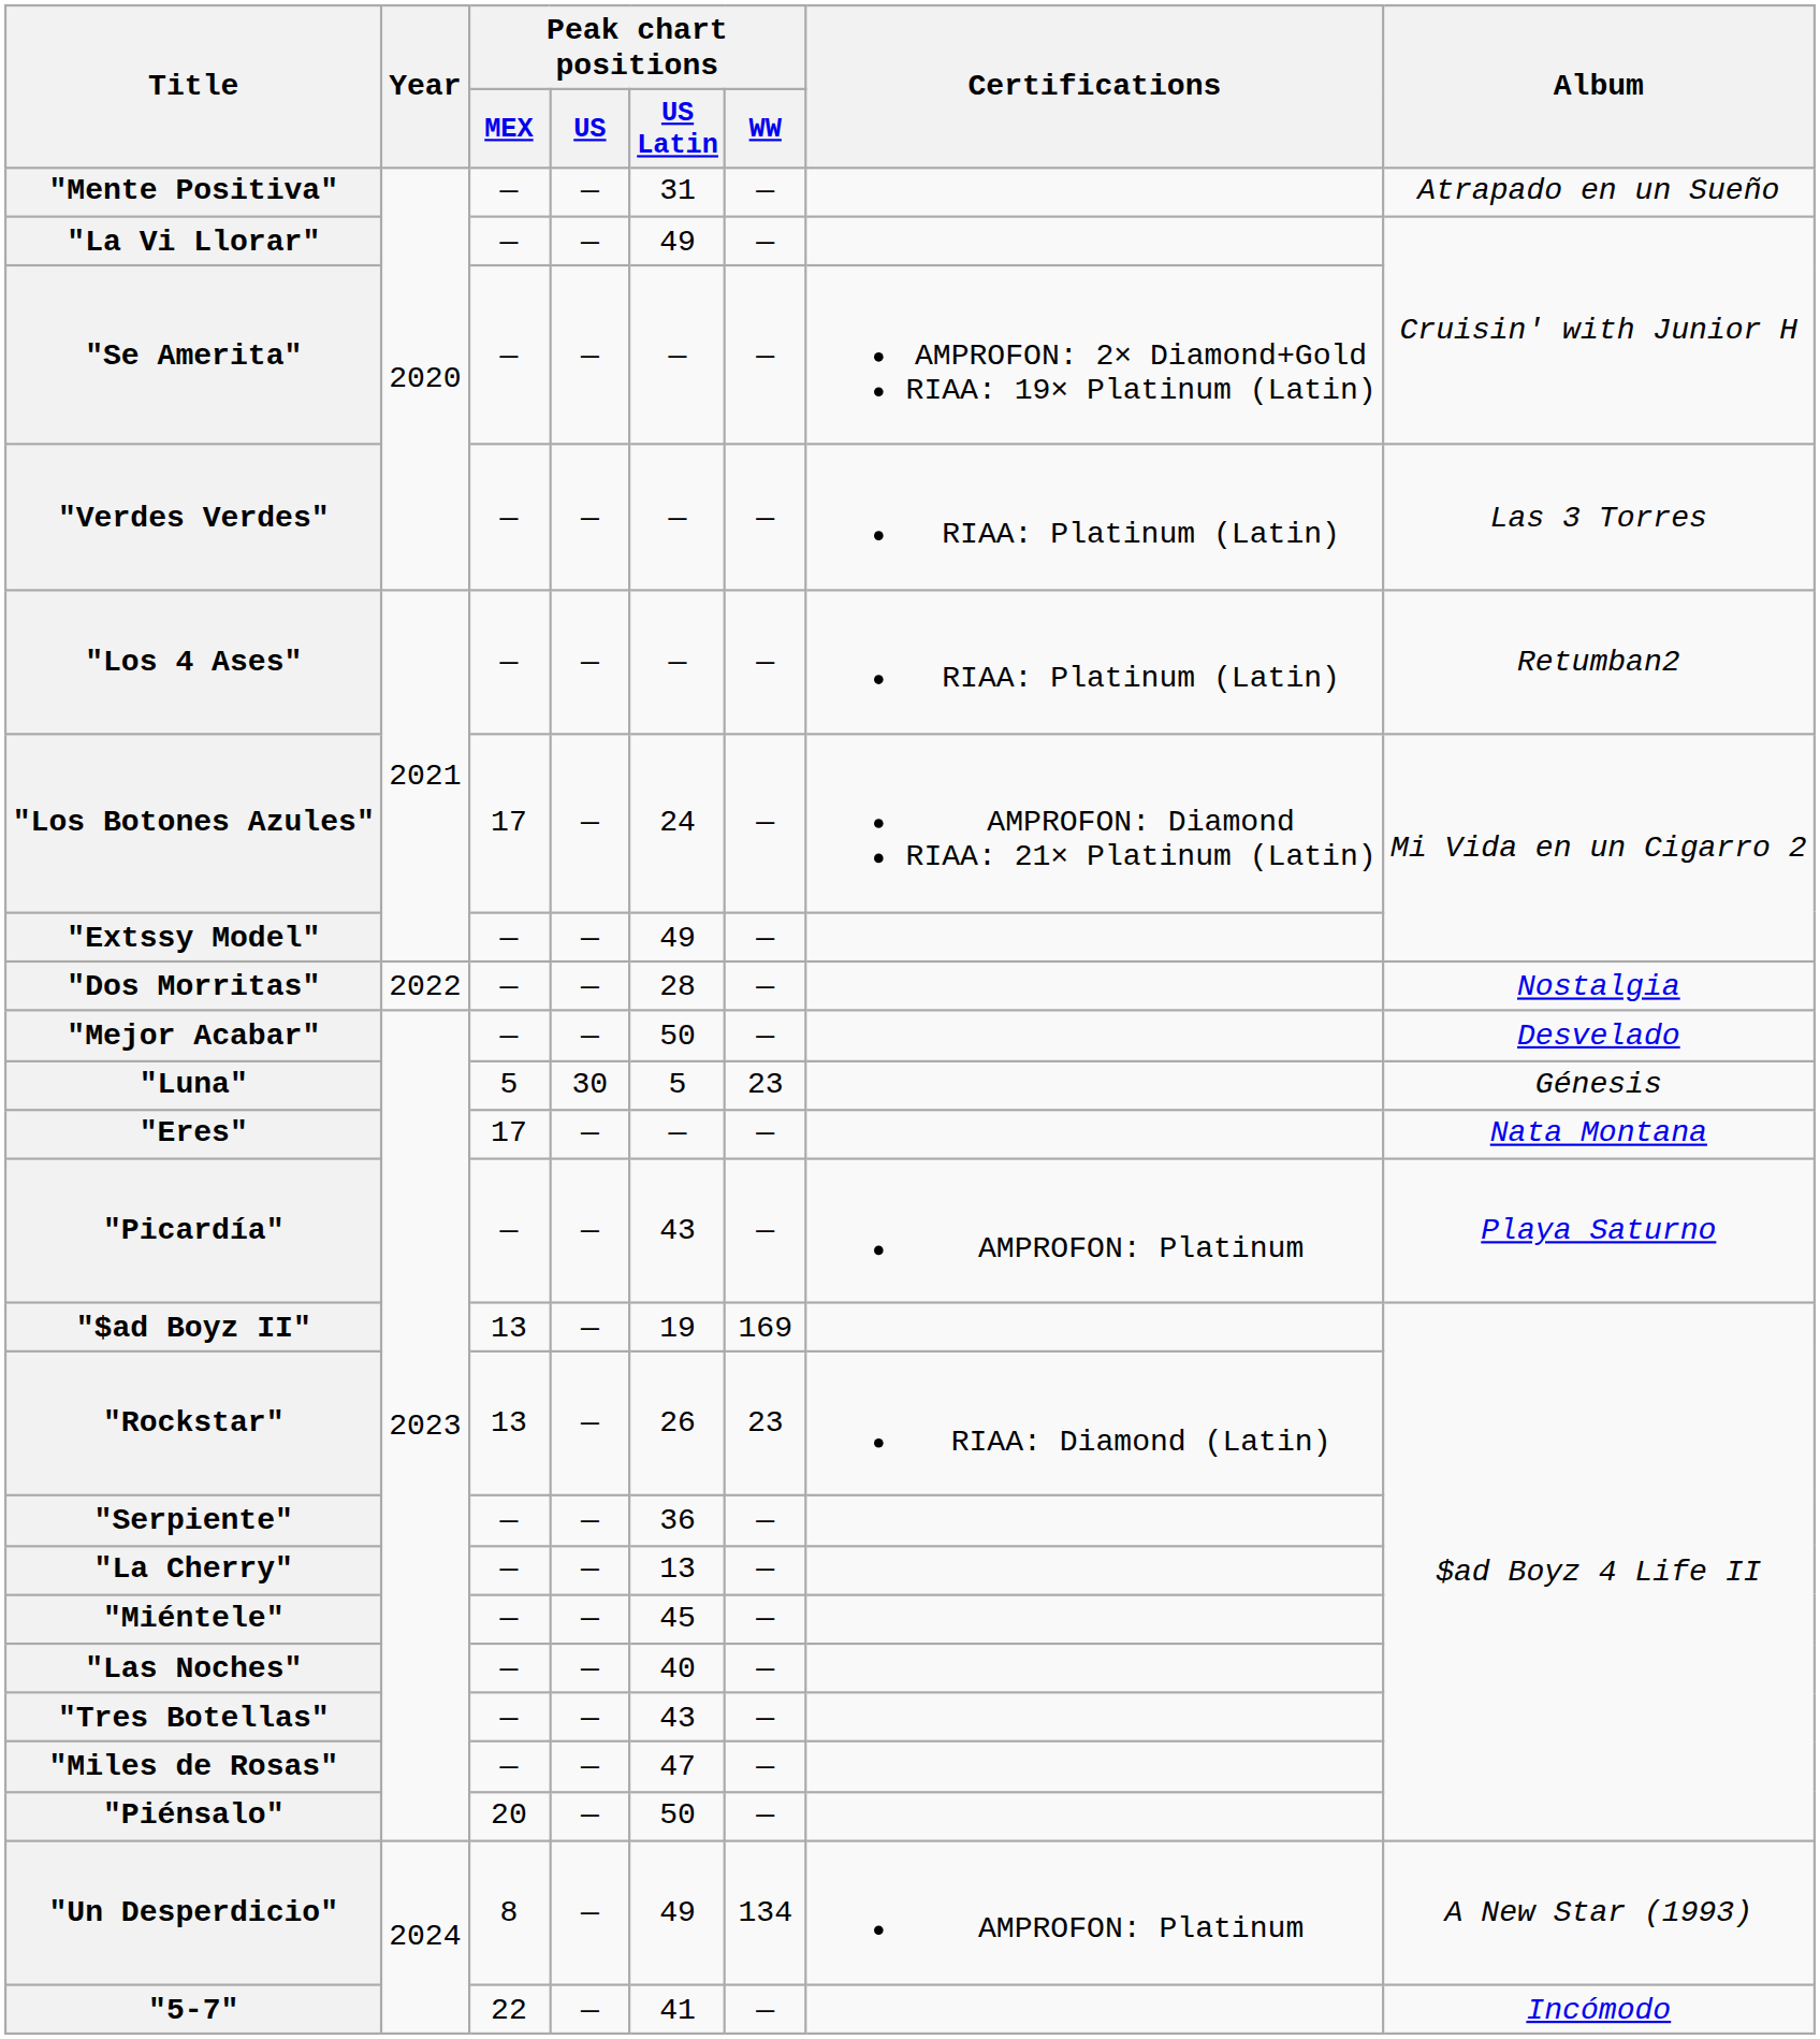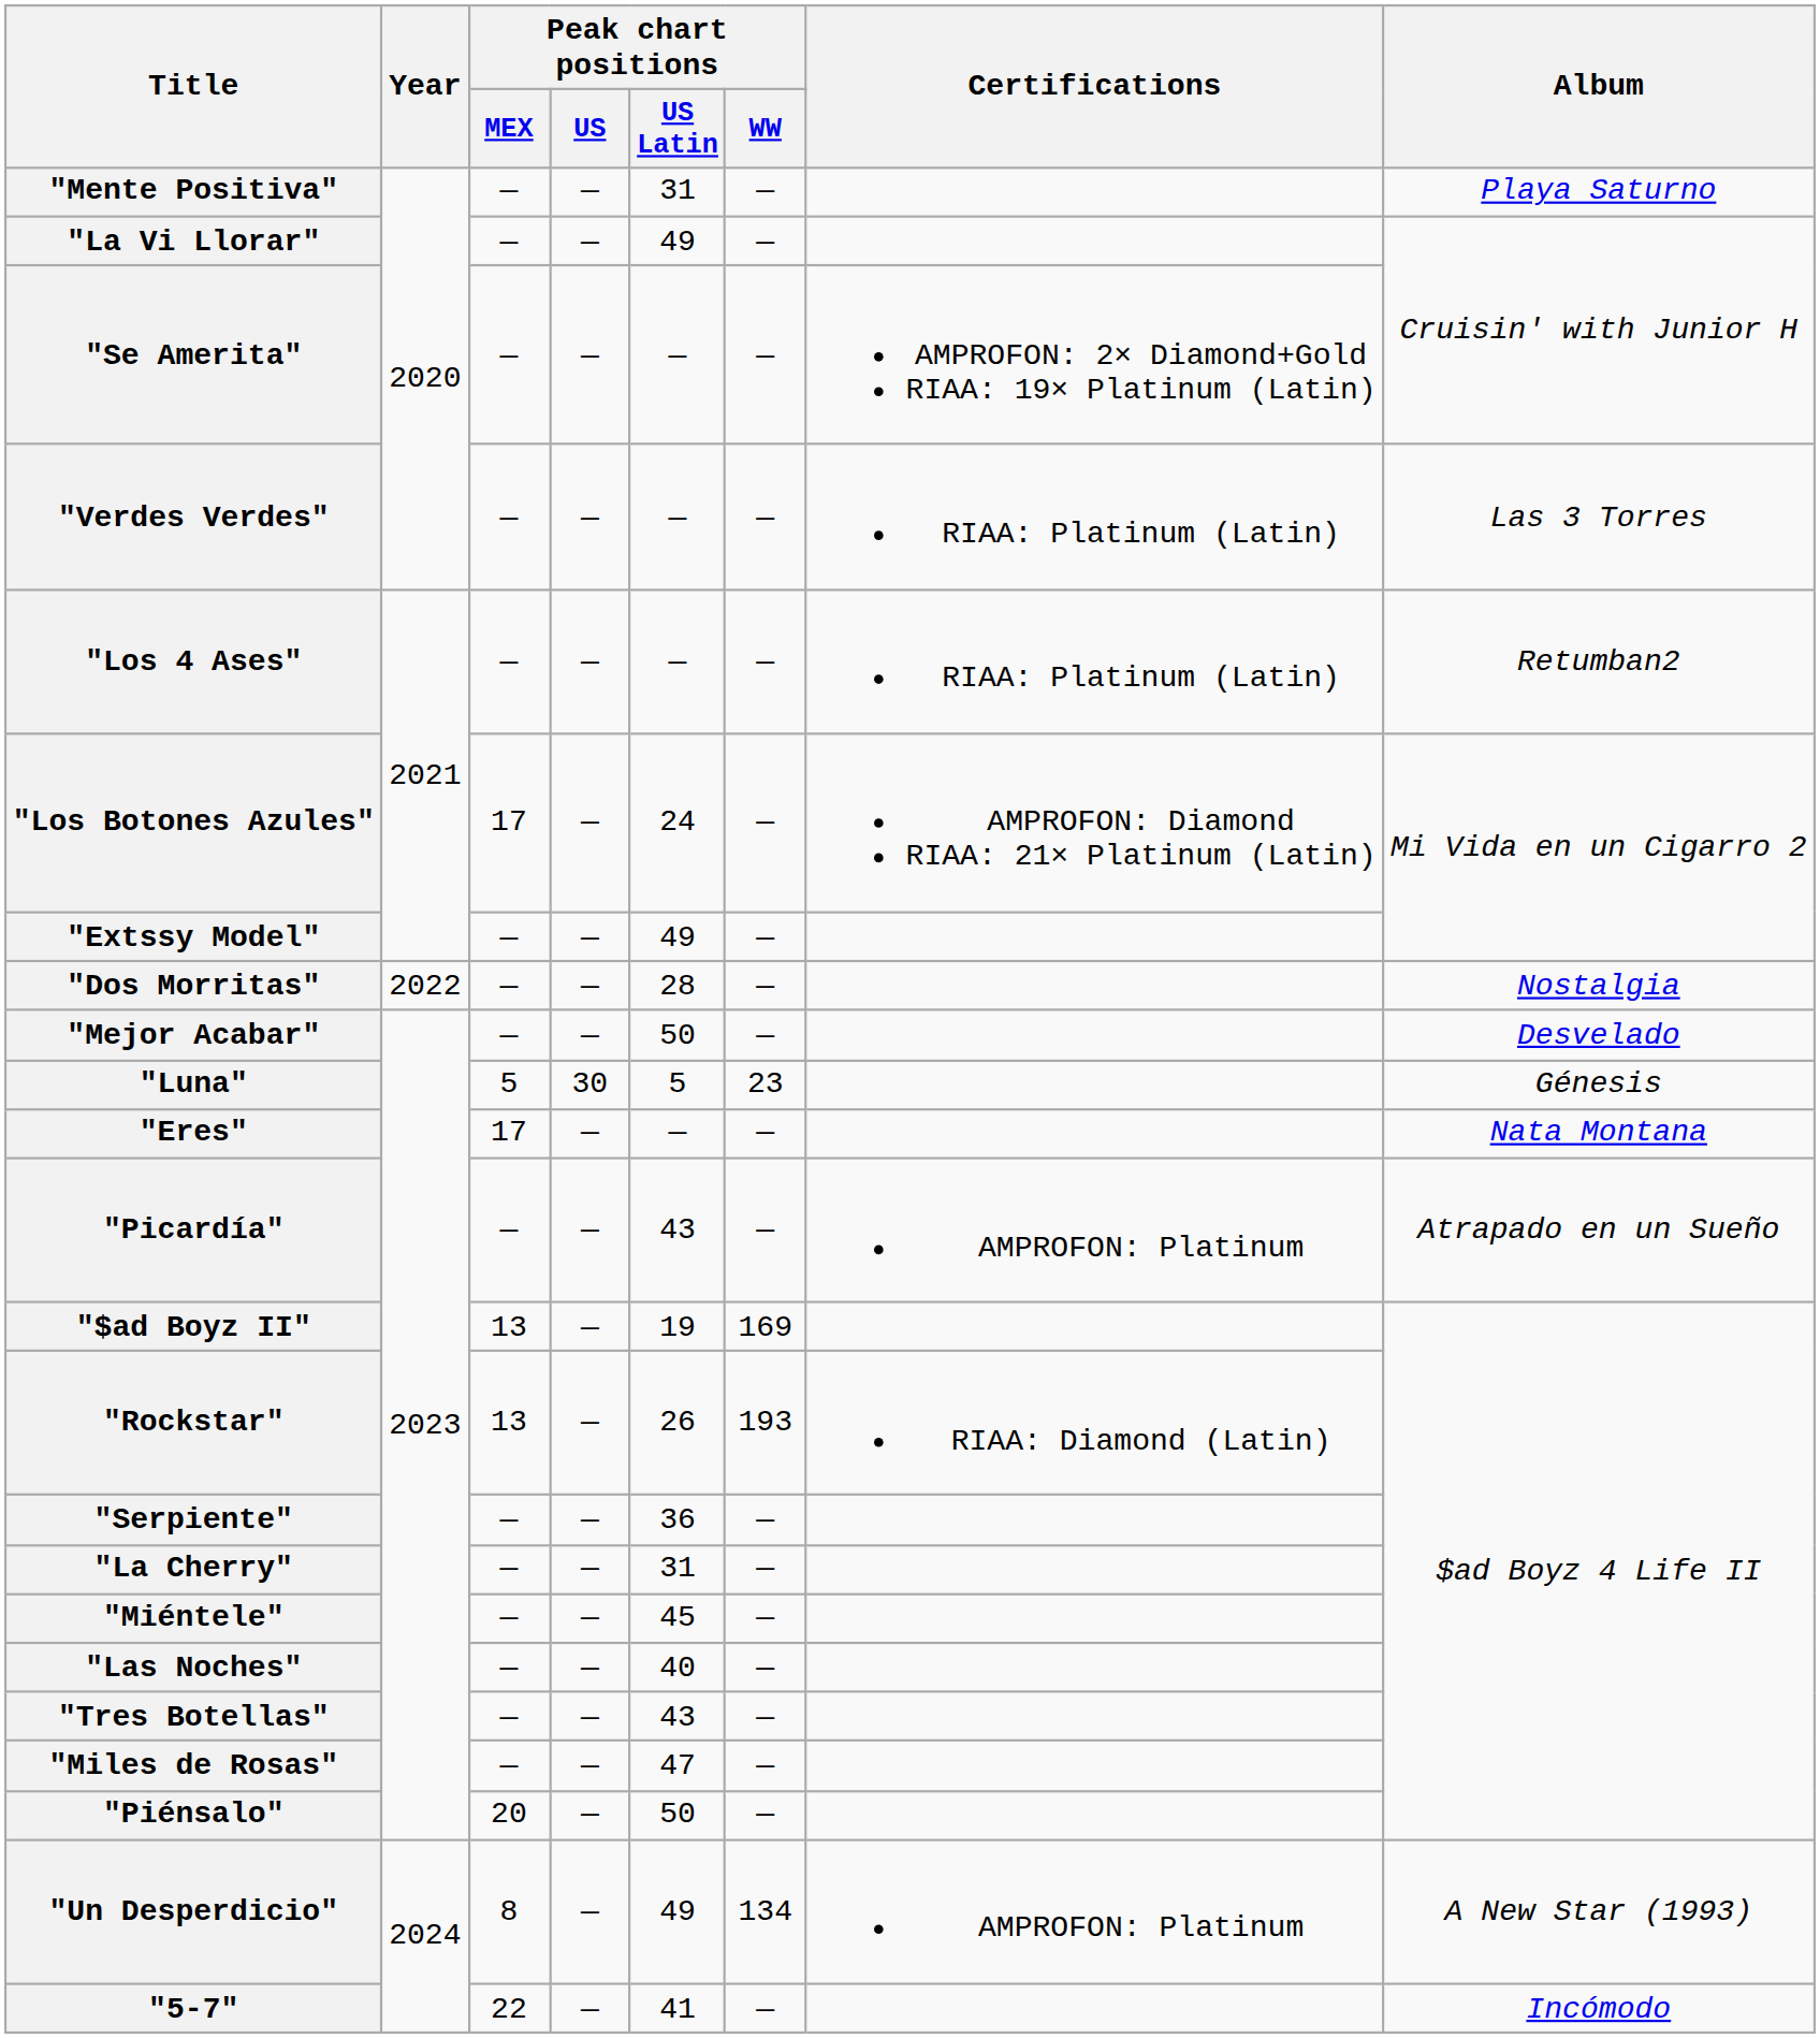"Mente Positiva" | Album: Atrapado en un Sueño -> Playa Saturno
"Picardía" | Album: Playa Saturno -> Atrapado en un Sueño
"Rockstar" | Peak chart positions / WW: 23 -> 193
"La Cherry" | Peak chart positions / US Latin: 13 -> 31
